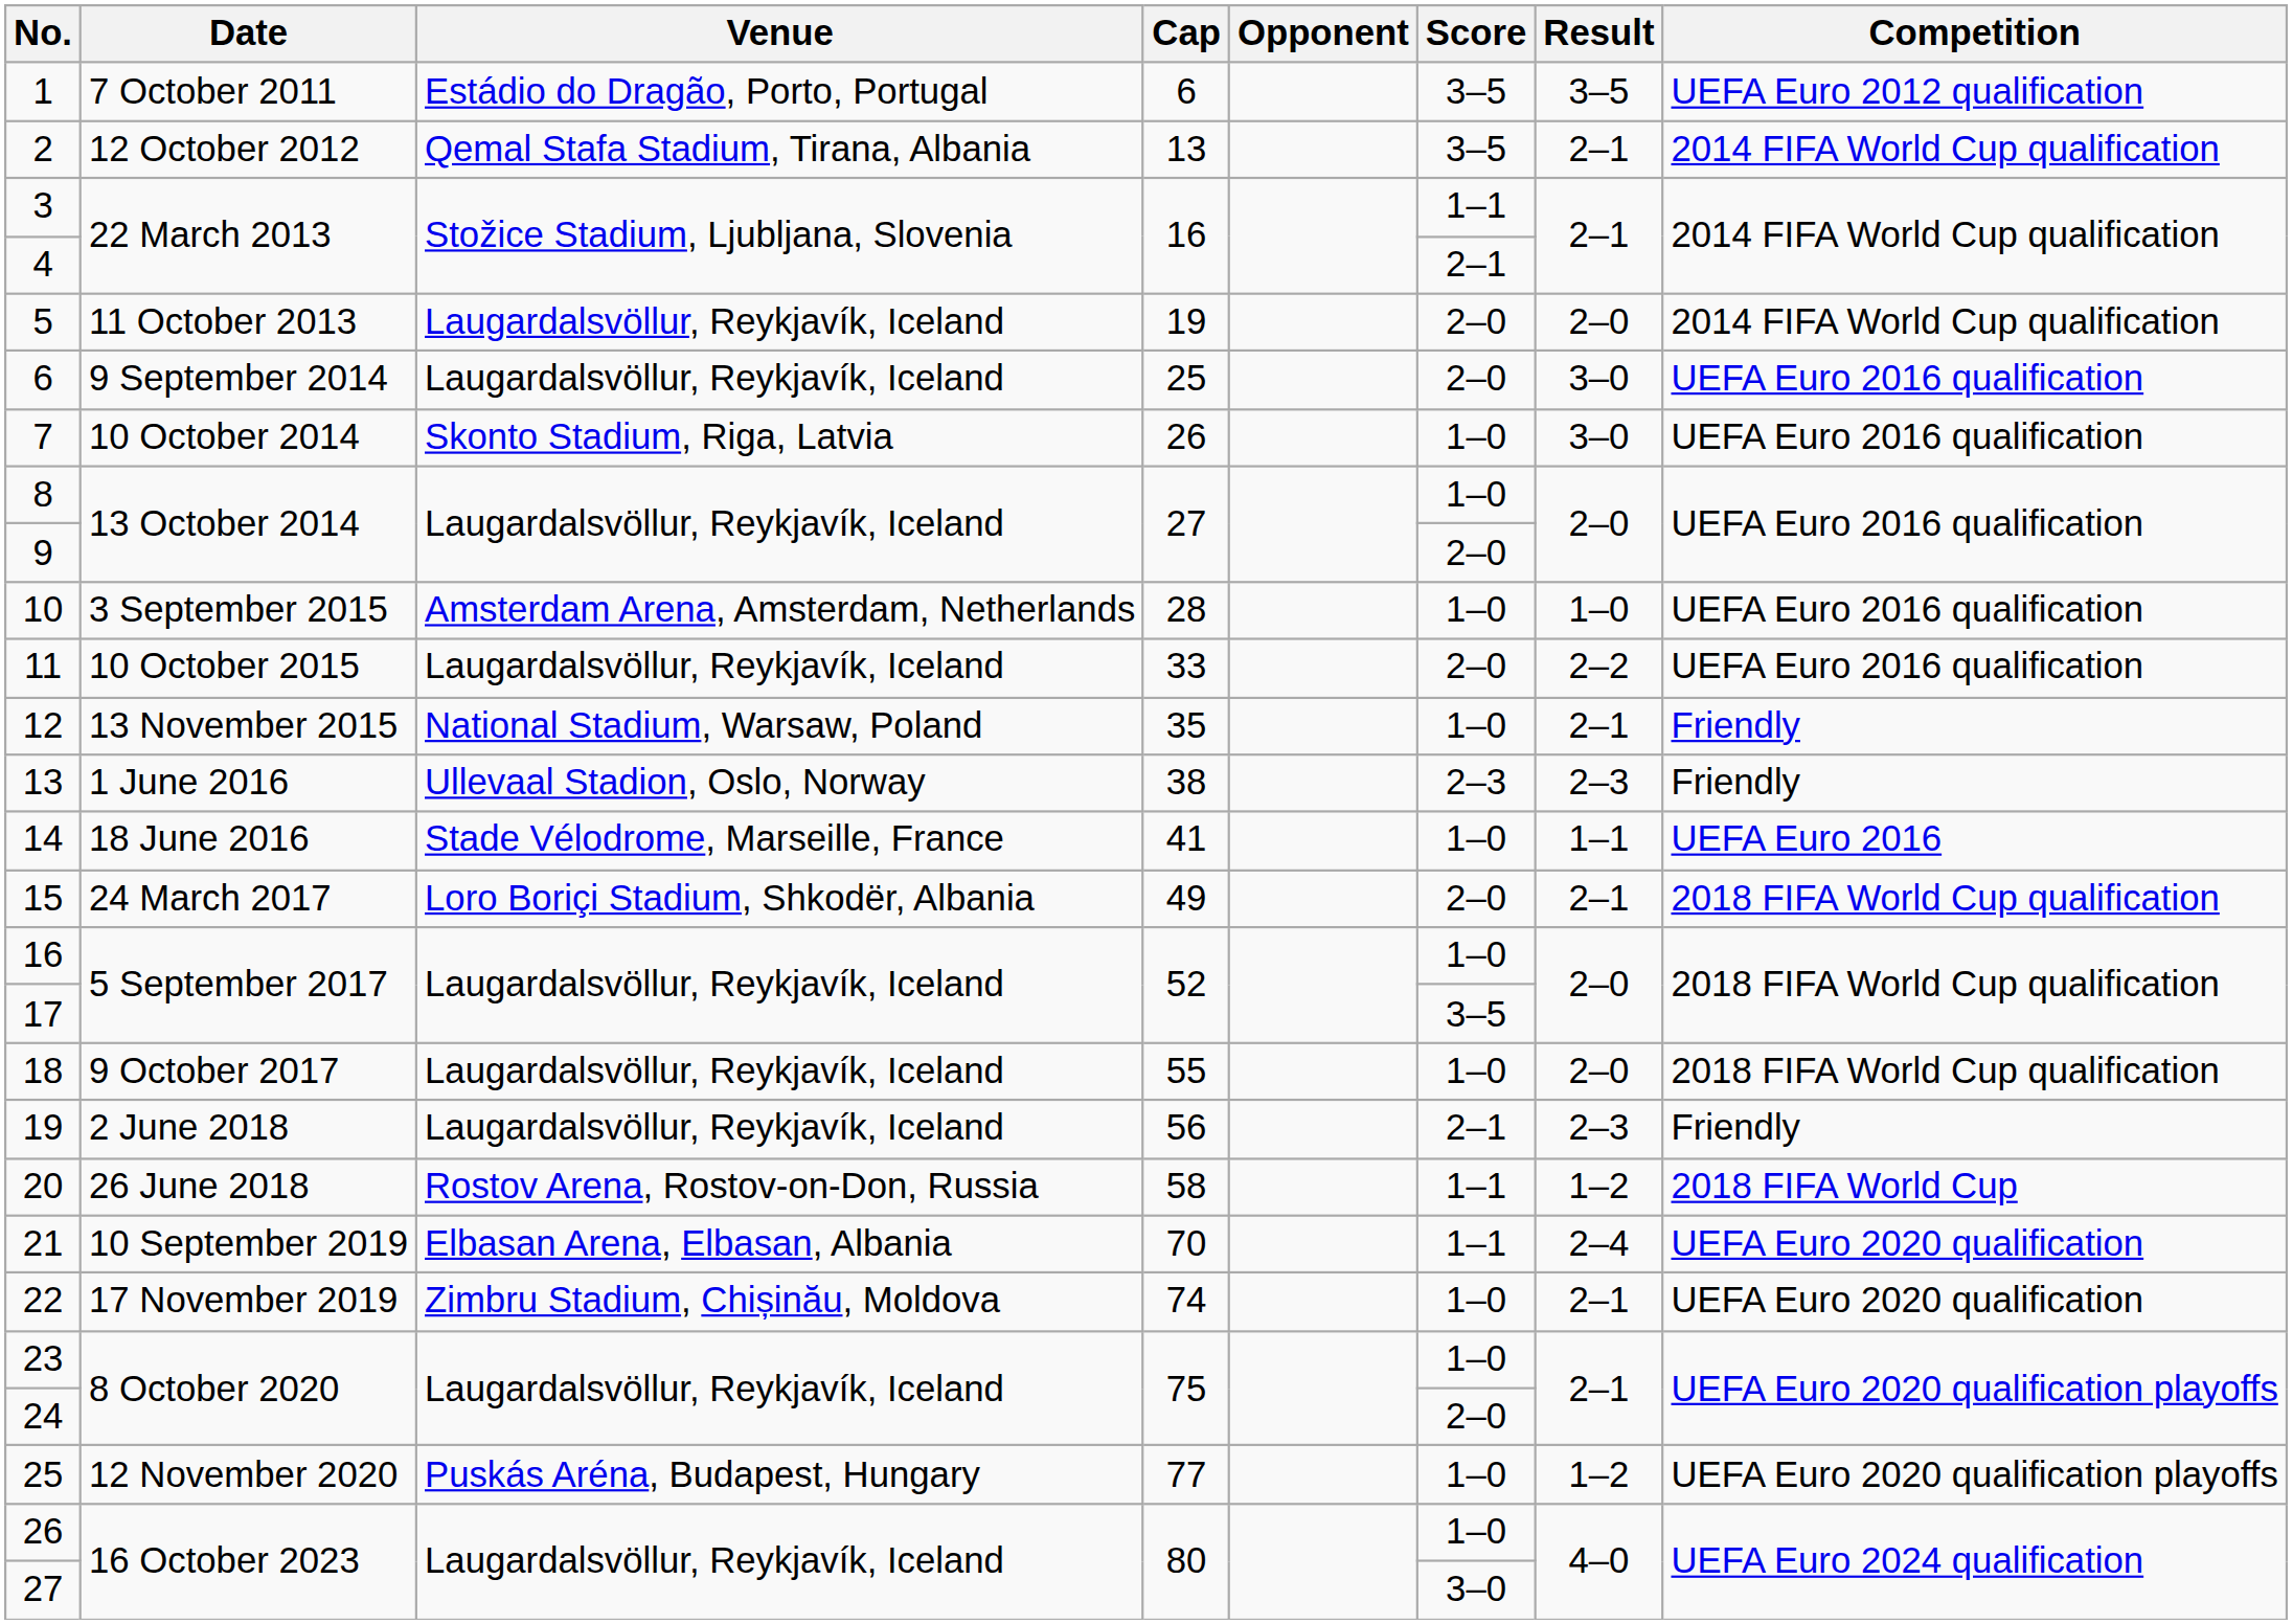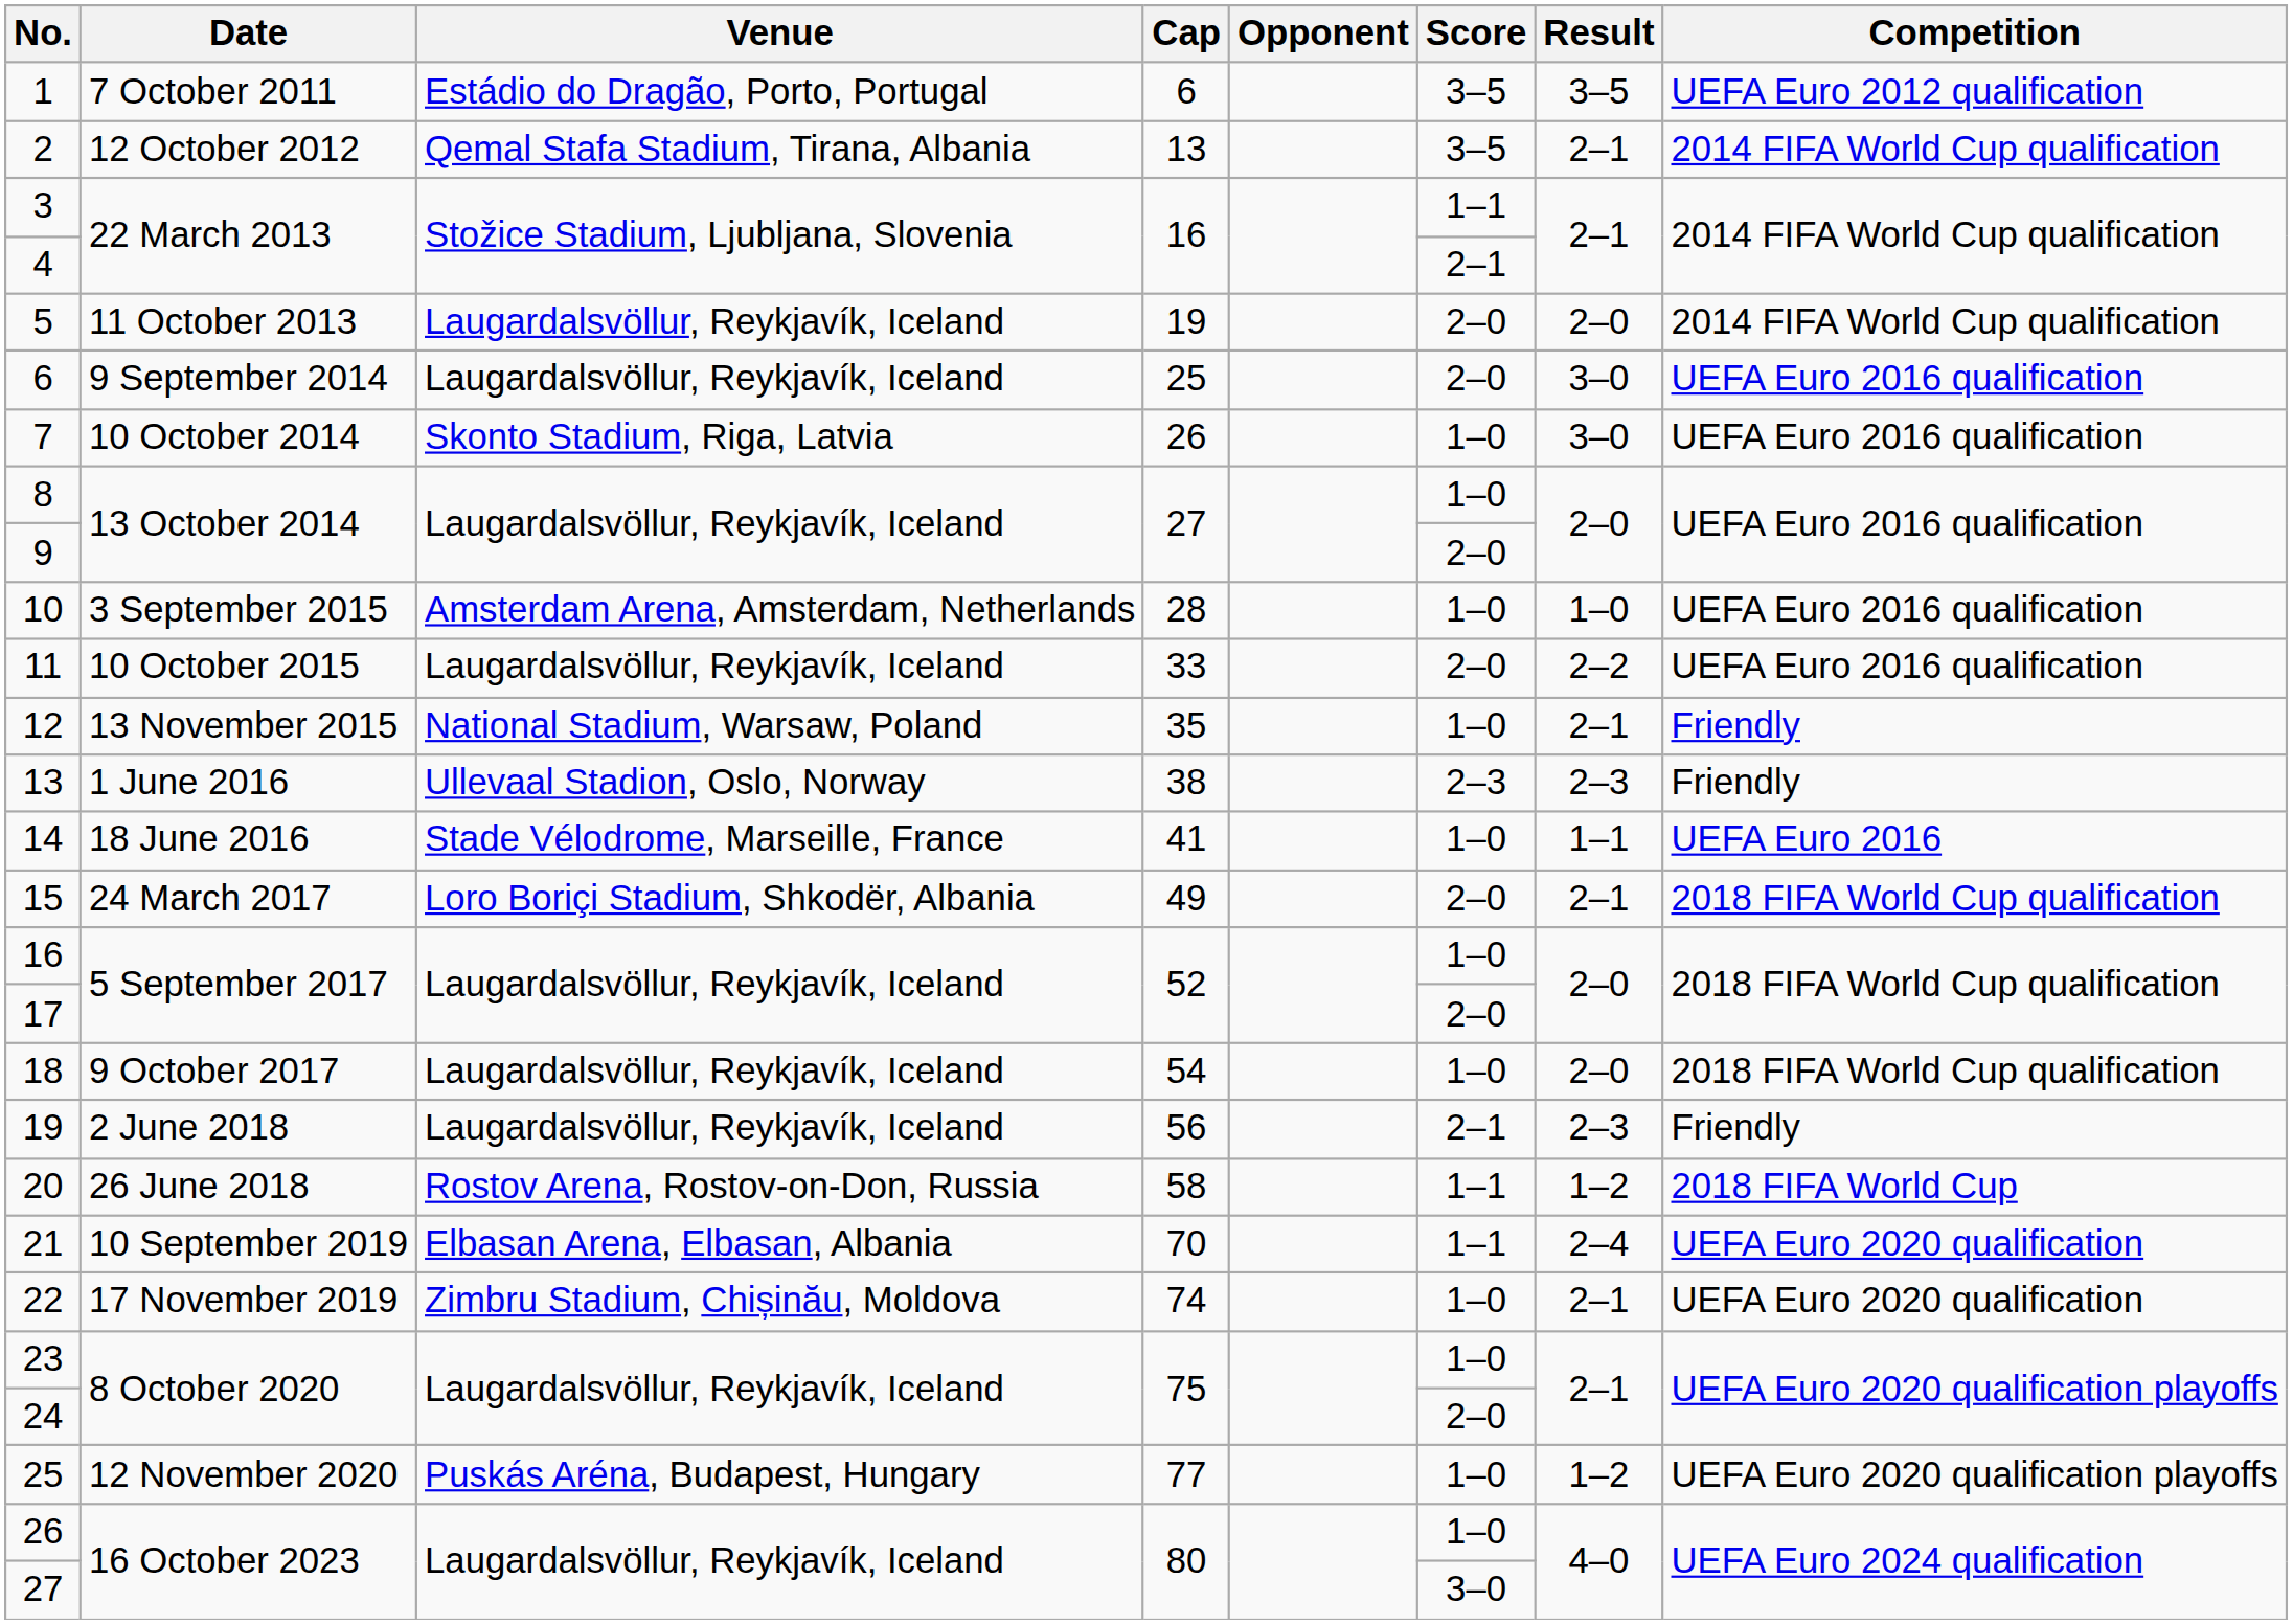17 | Score: 3–5 -> 2–0
18 | Cap: 55 -> 54
